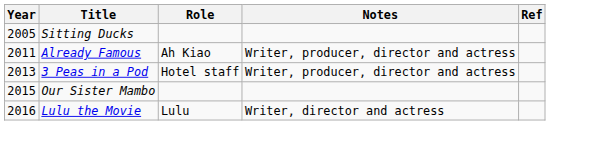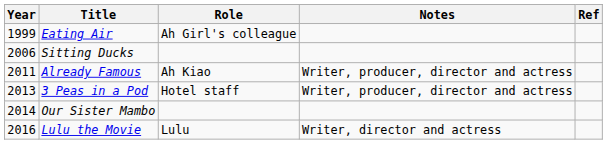+ row: 1999 | Eating Air | Ah Girl's colleague
Sitting Ducks | Year: 2005 -> 2006
Our Sister Mambo | Year: 2015 -> 2014
